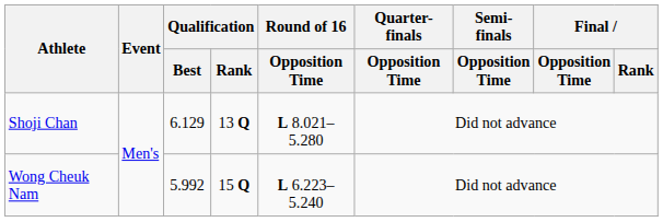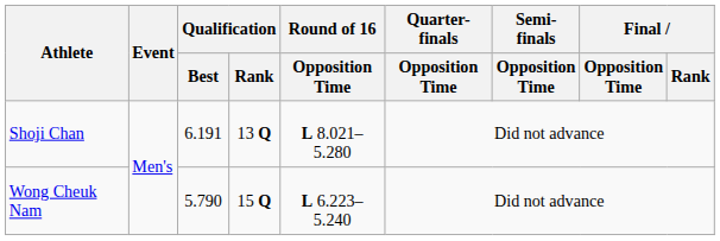Shoji Chan | Qualification / Best: 6.129 -> 6.191
Wong Cheuk Nam | Qualification / Best: 5.992 -> 5.790
